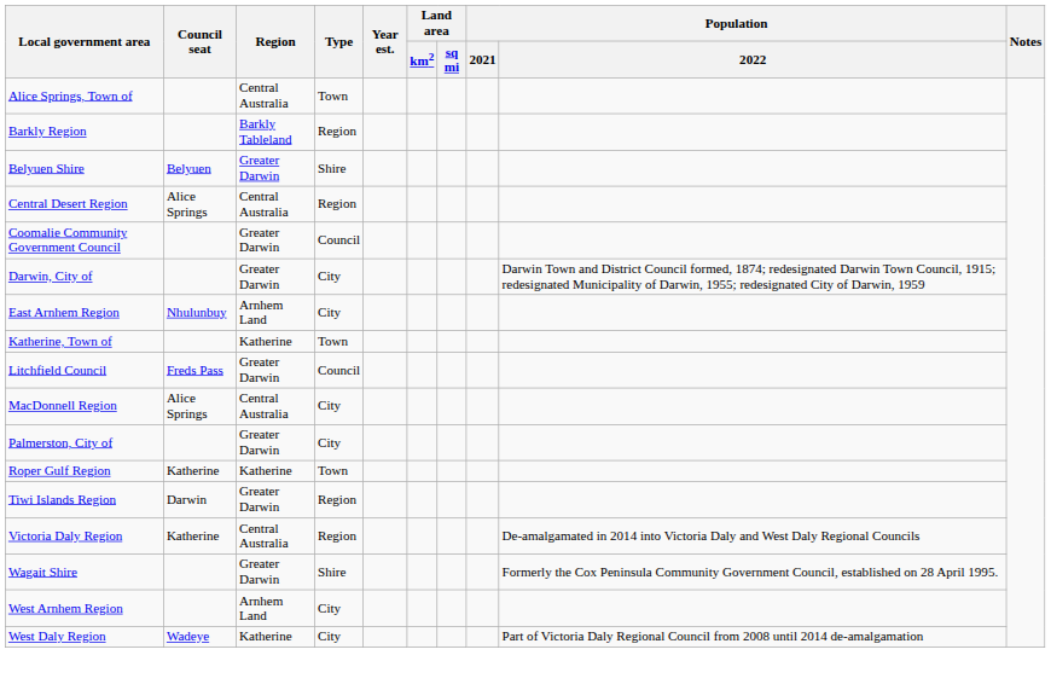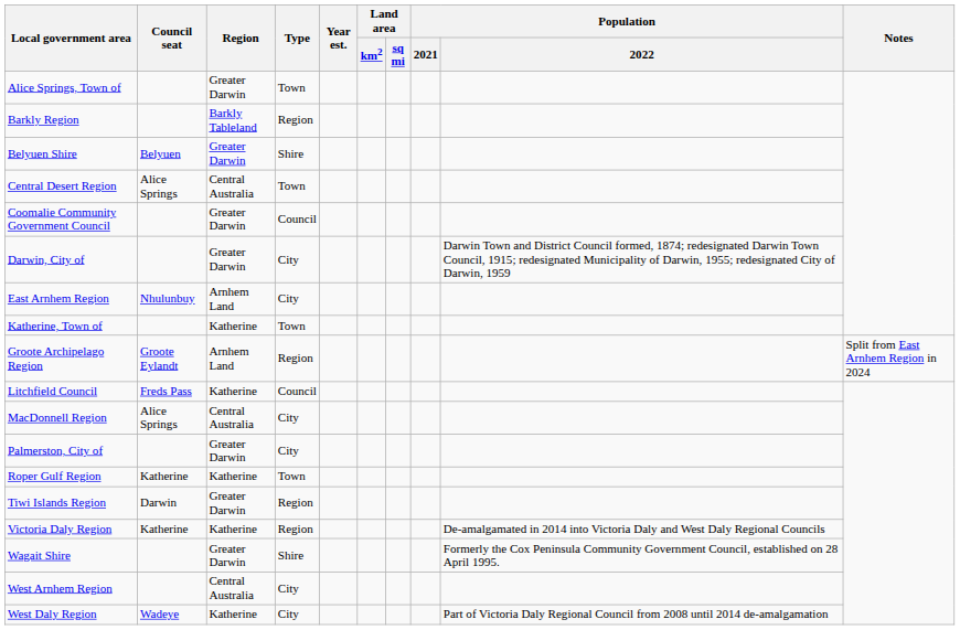Alice Springs, Town of | Region: Central Australia -> Greater Darwin
Central Desert Region | Type: Region -> Town
+ row: Groote Archipelago Region | Groote Eylandt | Arnhem Land | Region | Split from East Arnhem Region in 2024
Litchfield Council | Region: Greater Darwin -> Katherine
Victoria Daly Region | Region: Central Australia -> Katherine
West Arnhem Region | Region: Arnhem Land -> Central Australia
